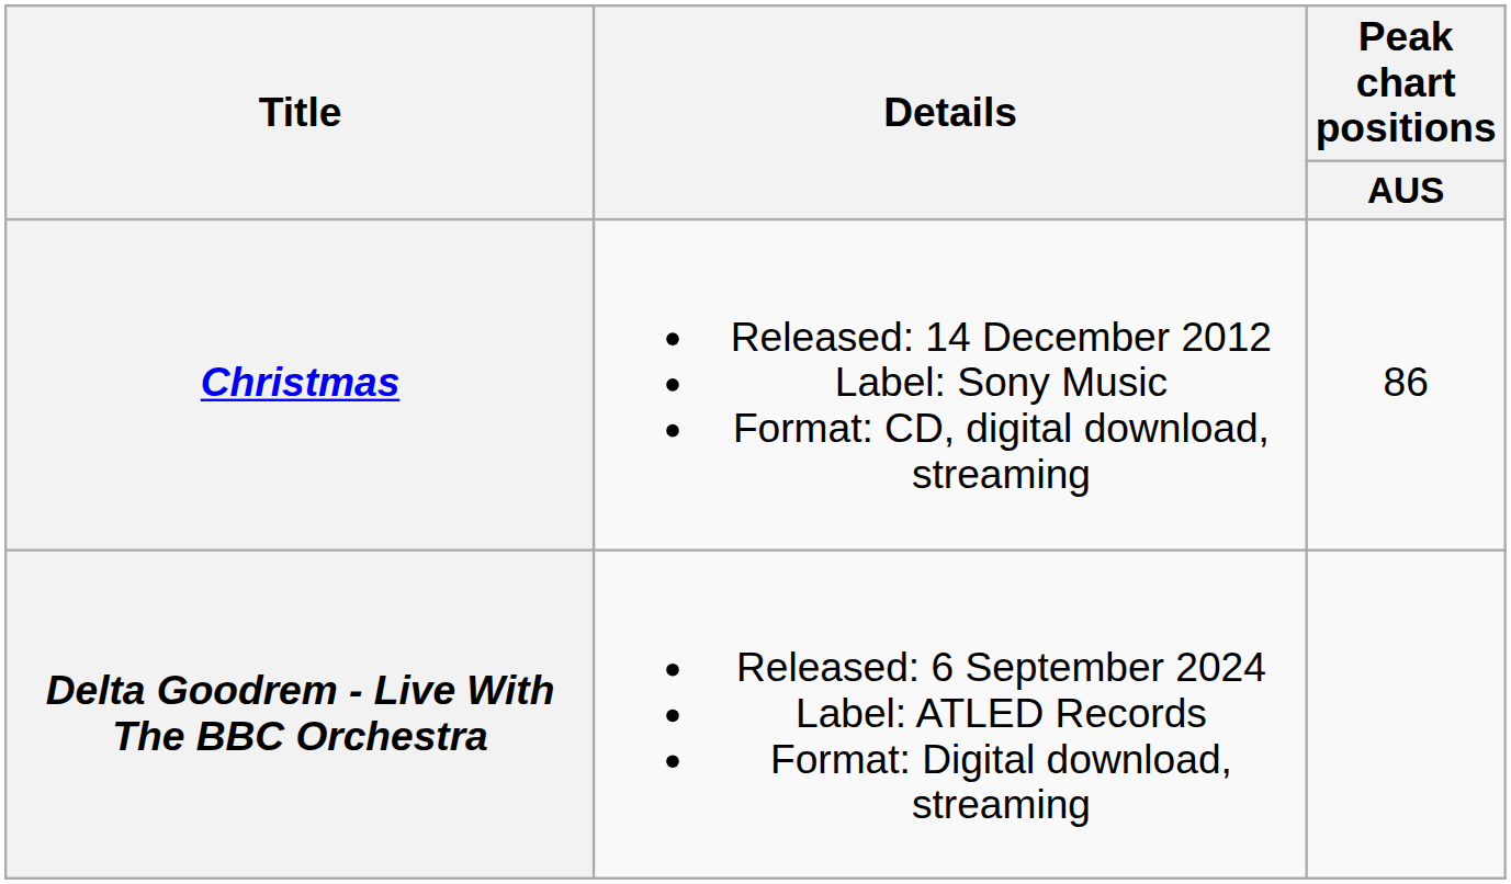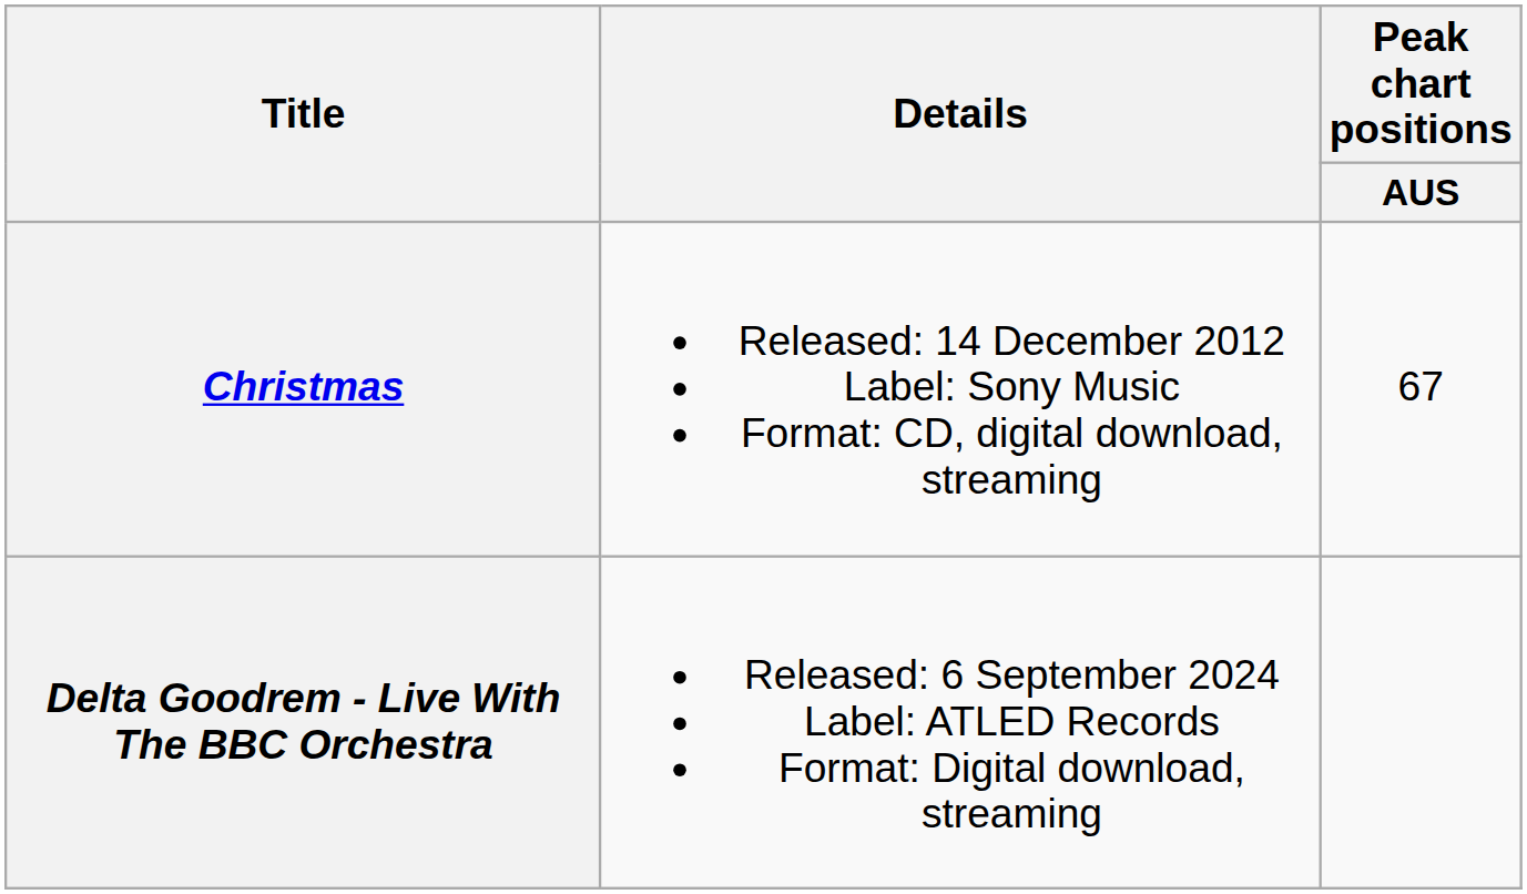Christmas | Peak chart positions / AUS: 86 -> 67
